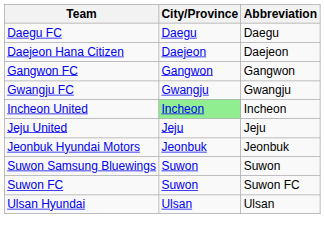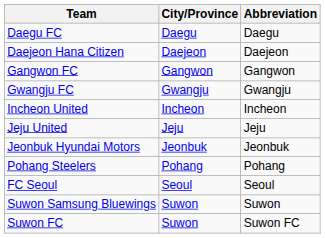Incheon United | City/Province: lightgreen background -> no background
+ row: Pohang Steelers | Pohang | Pohang
+ row: FC Seoul | Seoul | Seoul
- row: Ulsan Hyundai | Ulsan | Ulsan
